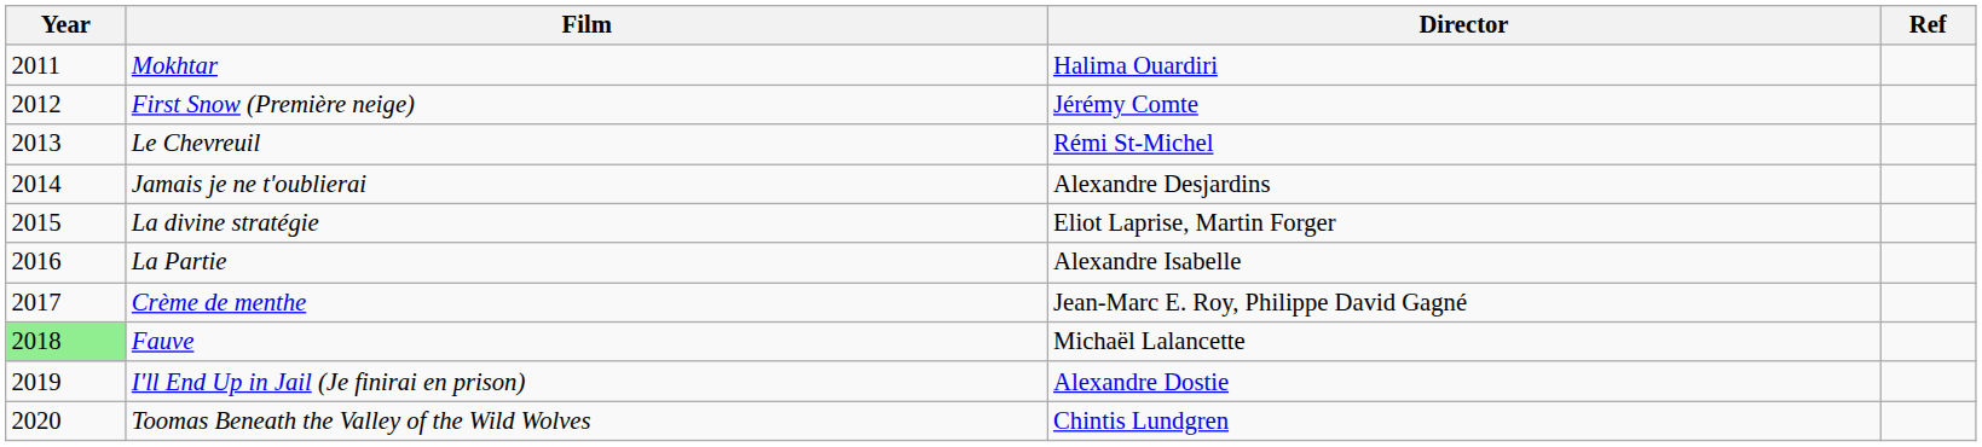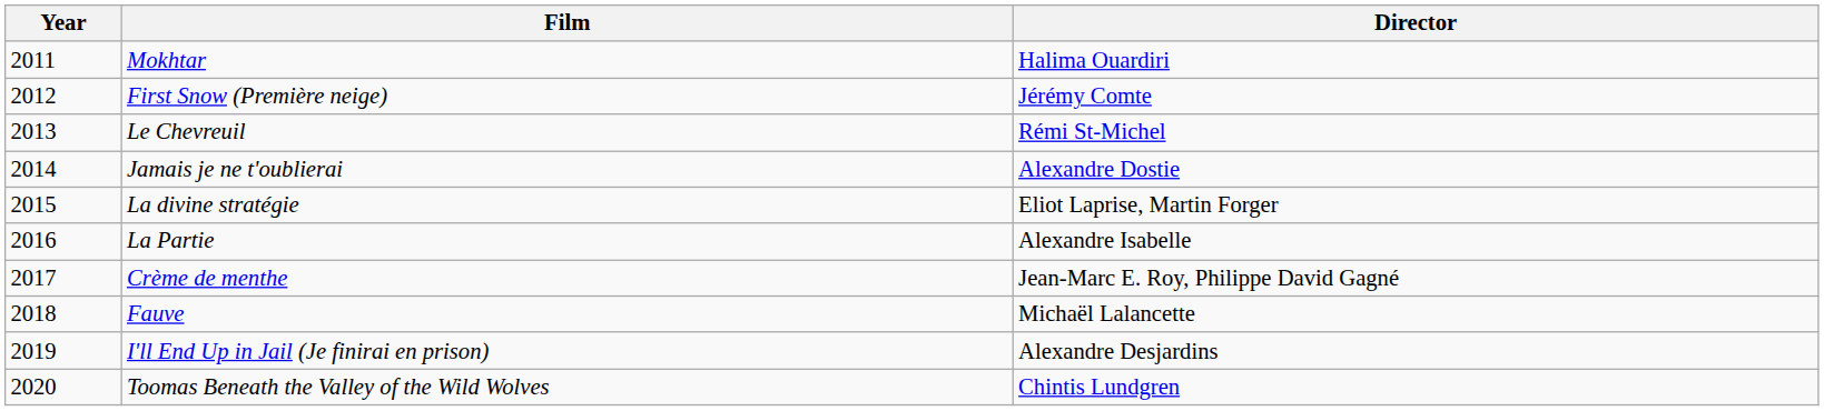- column: Ref
Jamais je ne t'oublierai | Director: Alexandre Desjardins -> Alexandre Dostie
Fauve | Year: lightgreen background -> no background
I'll End Up in Jail (Je finirai en prison) | Director: Alexandre Dostie -> Alexandre Desjardins
